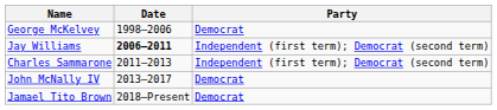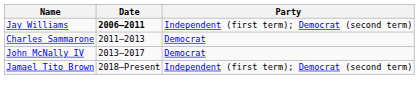- row: George McKelvey | 1998–2006 | Democrat
Charles Sammarone | Party: Independent (first term); Democrat (second term) -> Democrat
Jamael Tito Brown | Party: Democrat -> Independent (first term); Democrat (second term)
